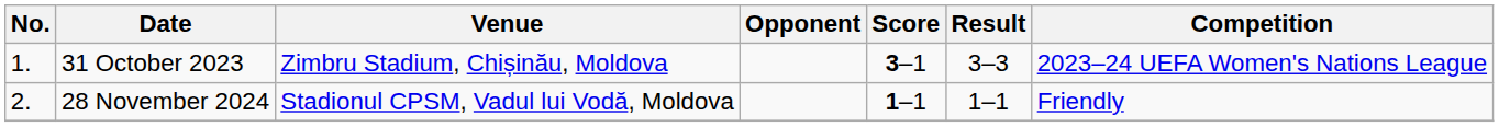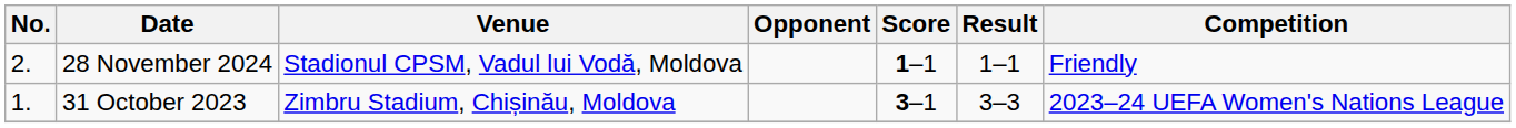rows swapped: 31 October 2023 <-> 28 November 2024
